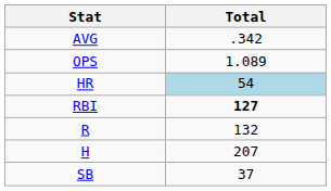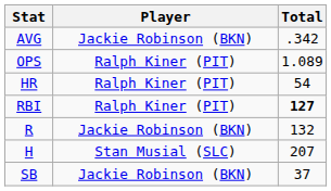+ column: Player | Jackie Robinson (BKN) | Ralph Kiner (PIT) | Ralph Kiner (PIT) | Ralph Kiner (PIT) | Jackie Robinson (BKN) | Stan Musial (SLC) | Jackie Robinson (BKN)
HR | Total: lightblue background -> no background
